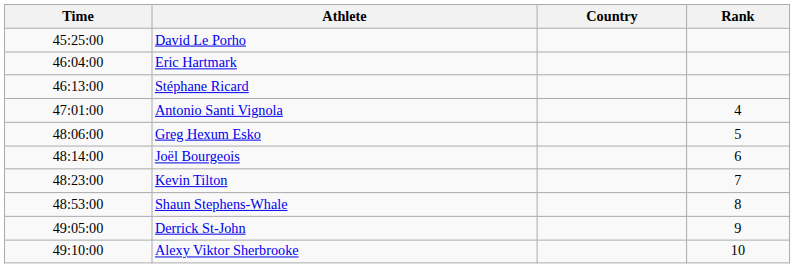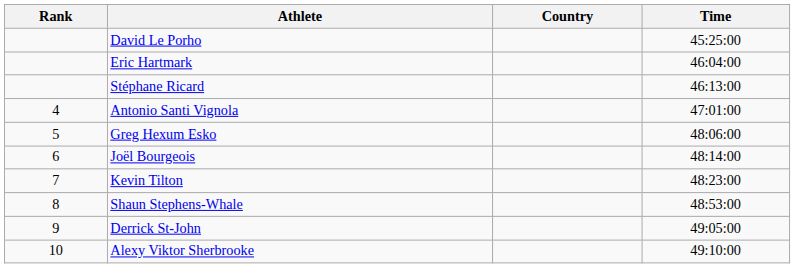columns swapped: Rank <-> Time
